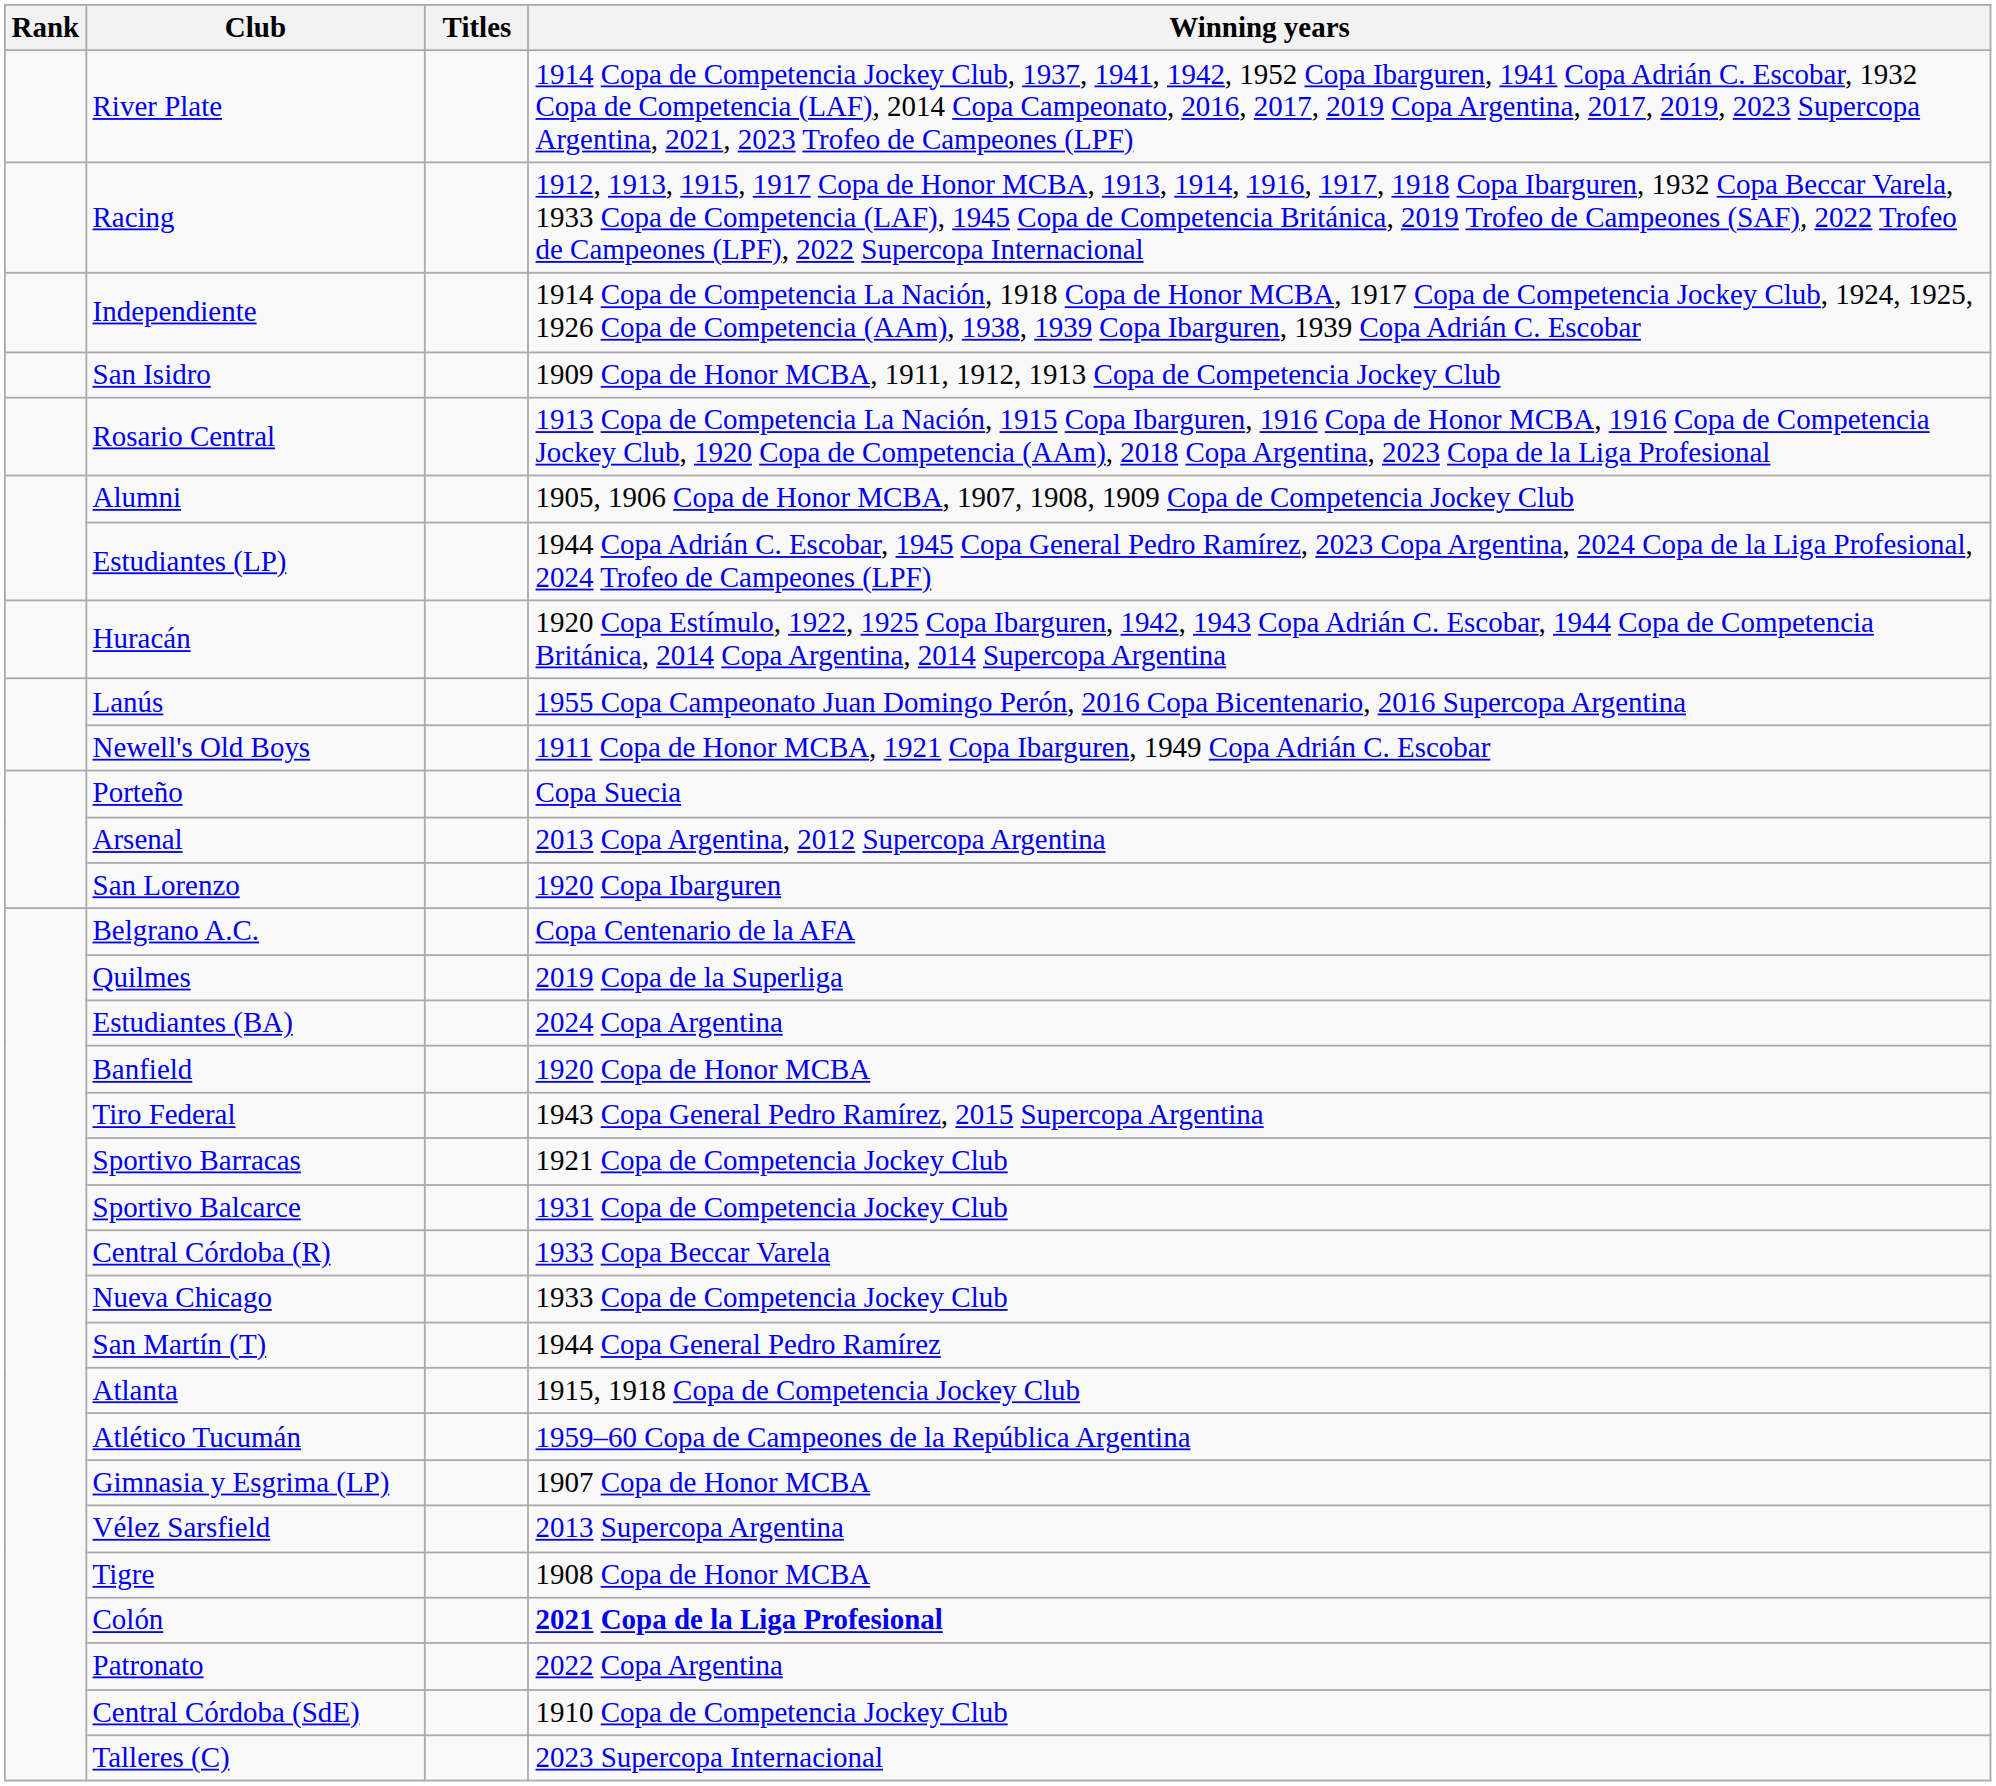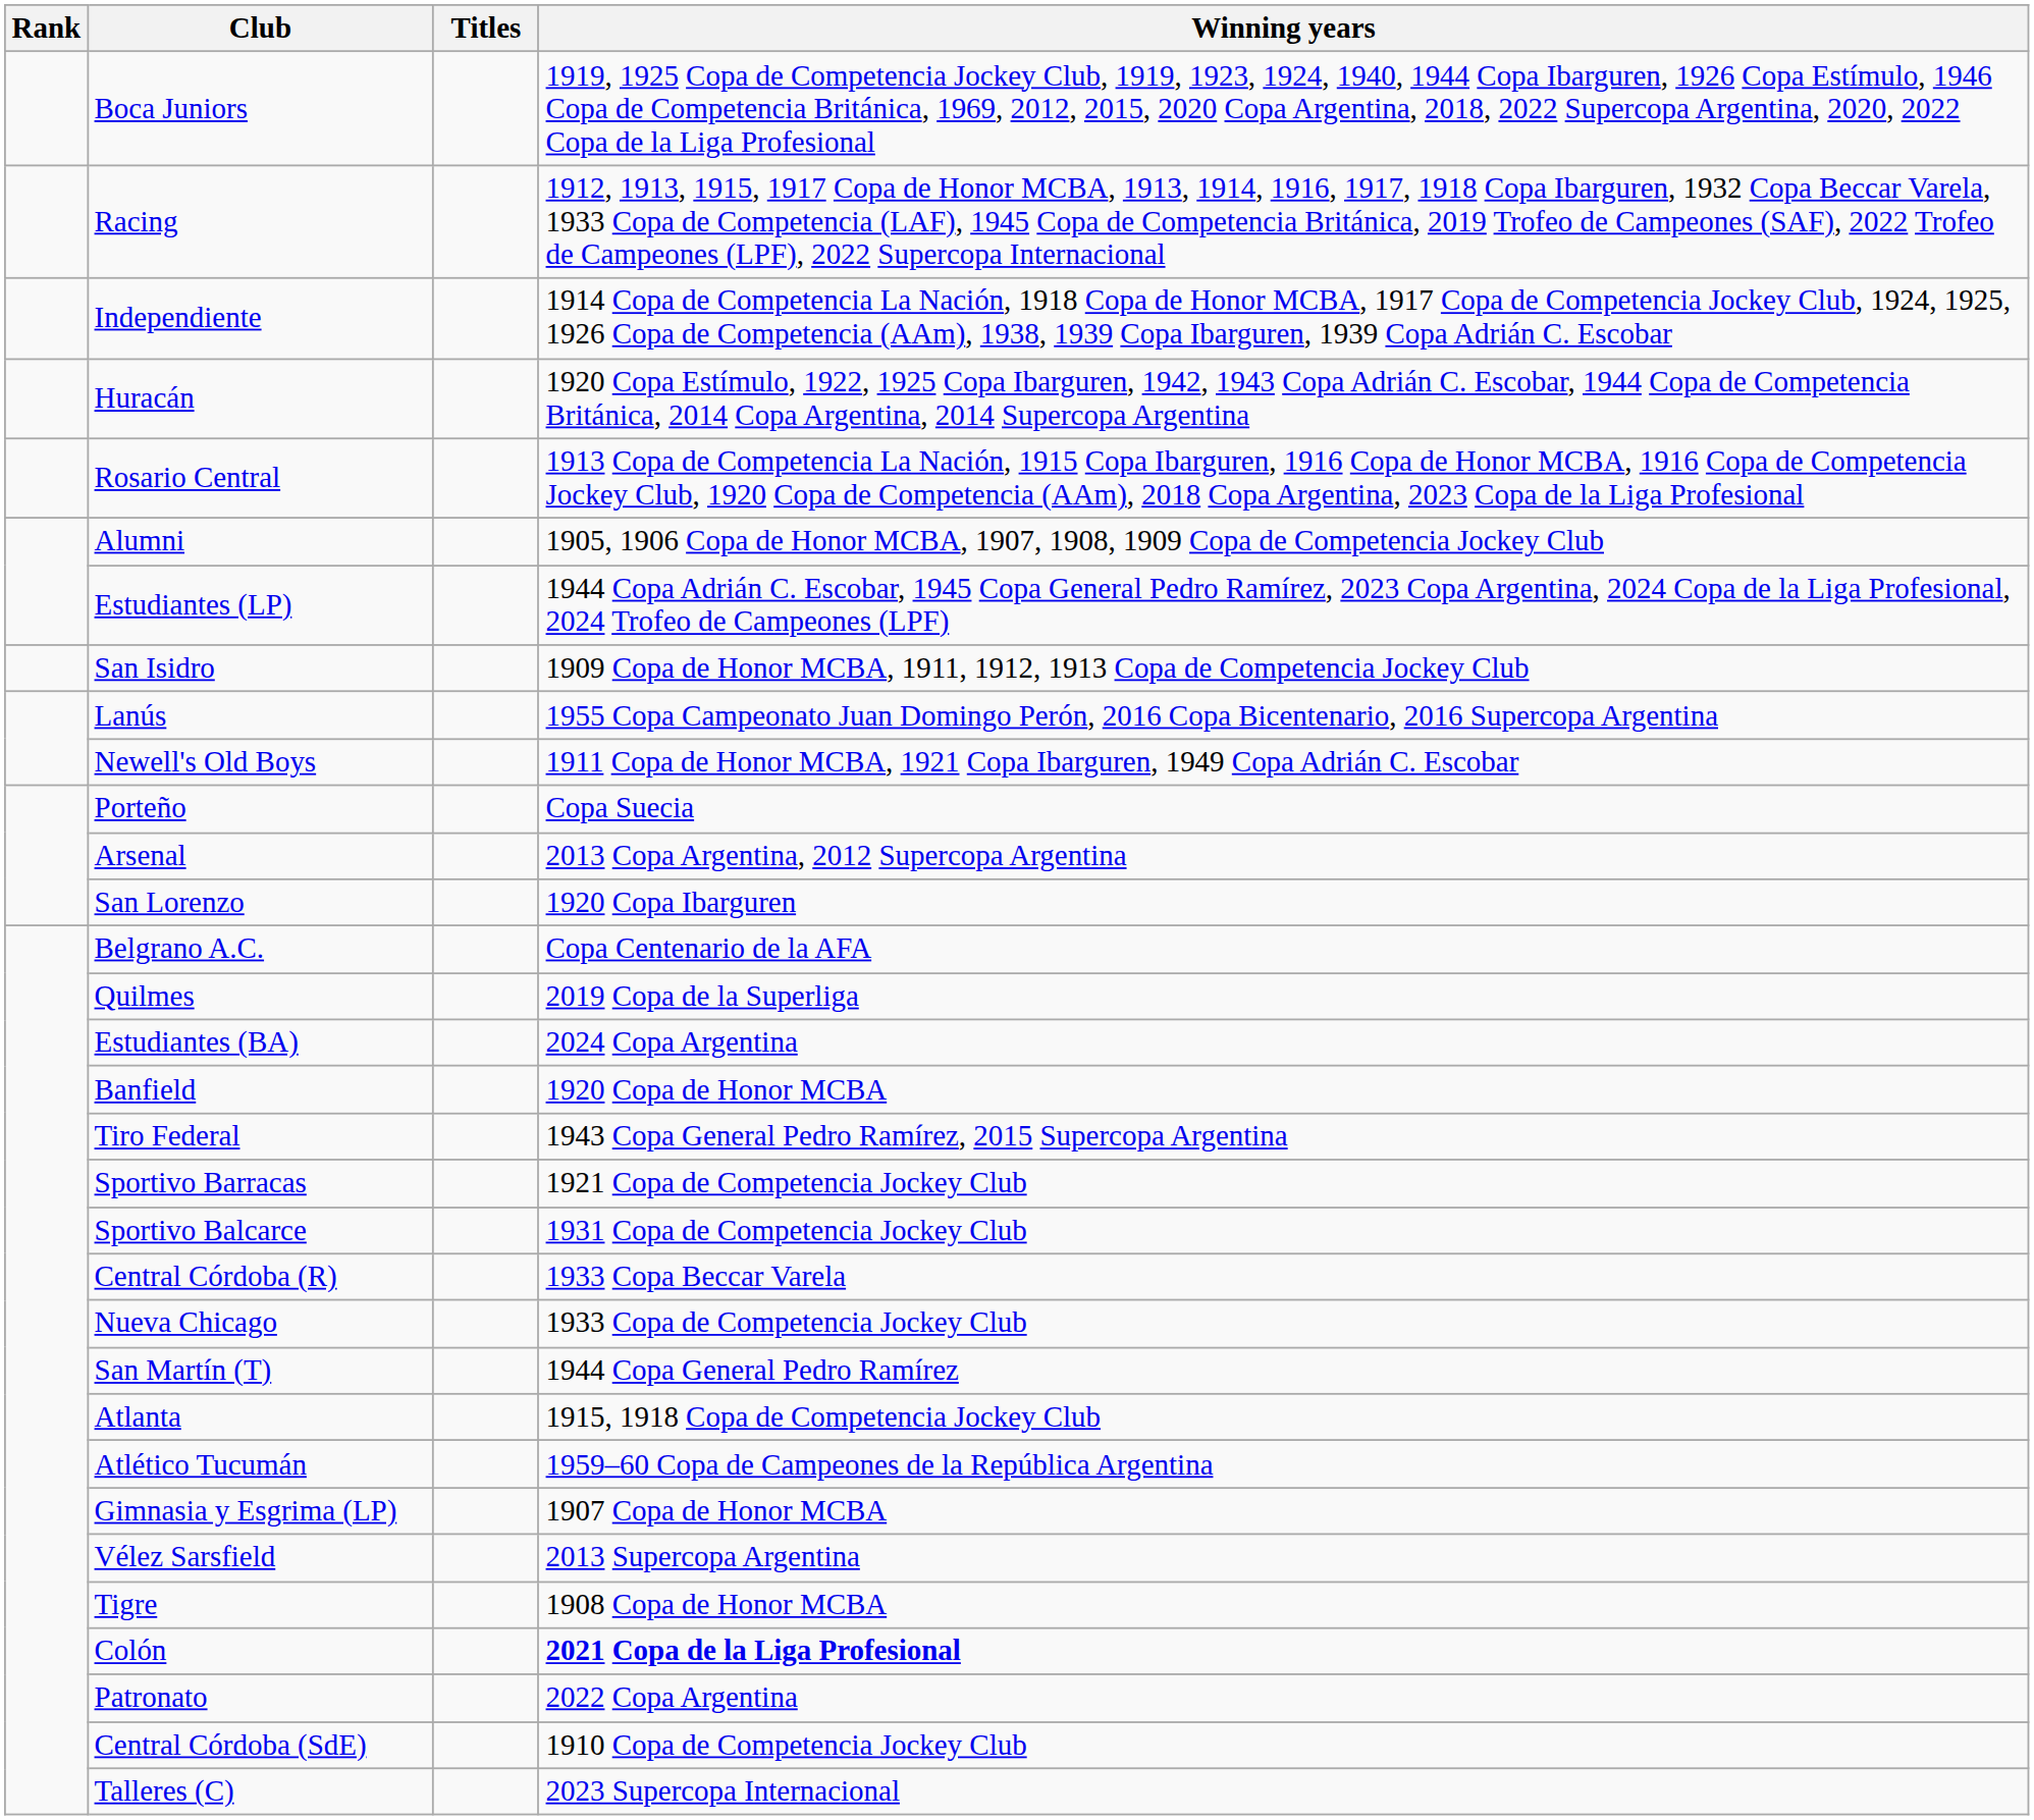+ row: Boca Juniors | 1919, 1925 Copa de Competencia Jockey Club, 1919, 1923, 1924, 1940, 1944 Copa Ibarguren, 1926 Copa Estímulo, 1946 Copa de Competencia Británica, 1969, 2012, 2015, 2020 Copa Argentina, 2018, 2022 Supercopa Argentina, 2020, 2022 Copa de la Liga Profesional
- row: River Plate | 1914 Copa de Competencia Jockey Club, 1937, 1941, 1942, 1952 Copa Ibarguren, 1941 Copa Adrián C. Escobar, 1932 Copa de Competencia (LAF), 2014 Copa Campeonato, 2016, 2017, 2019 Copa Argentina, 2017, 2019, 2023 Supercopa Argentina, 2021, 2023 Trofeo de Campeones (LPF)
rows swapped: Huracán <-> San Isidro
